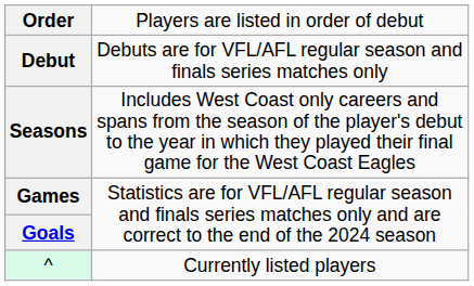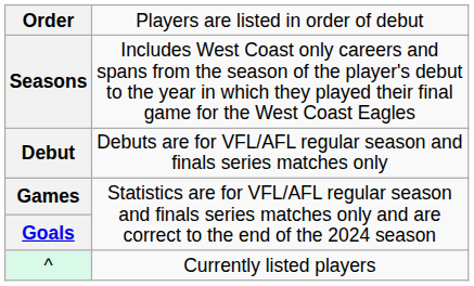rows swapped: Seasons <-> Debut
